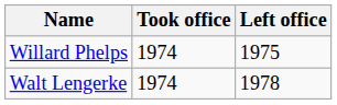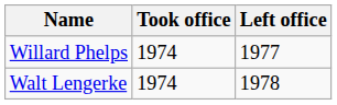Willard Phelps | Left office: 1975 -> 1977
